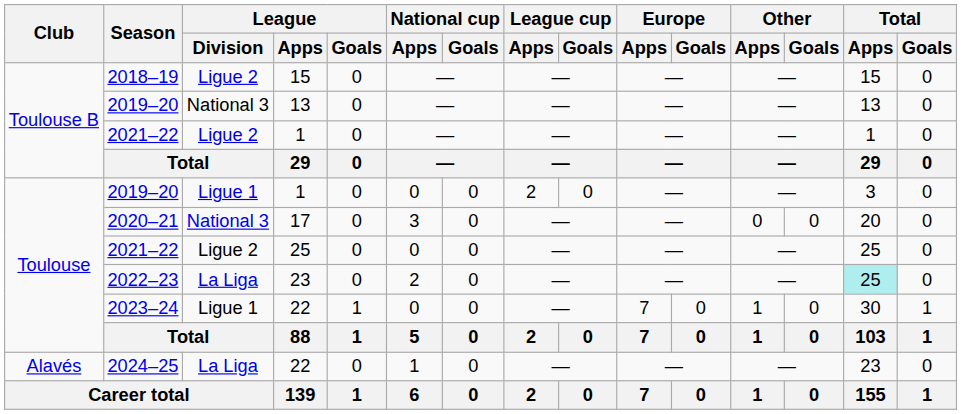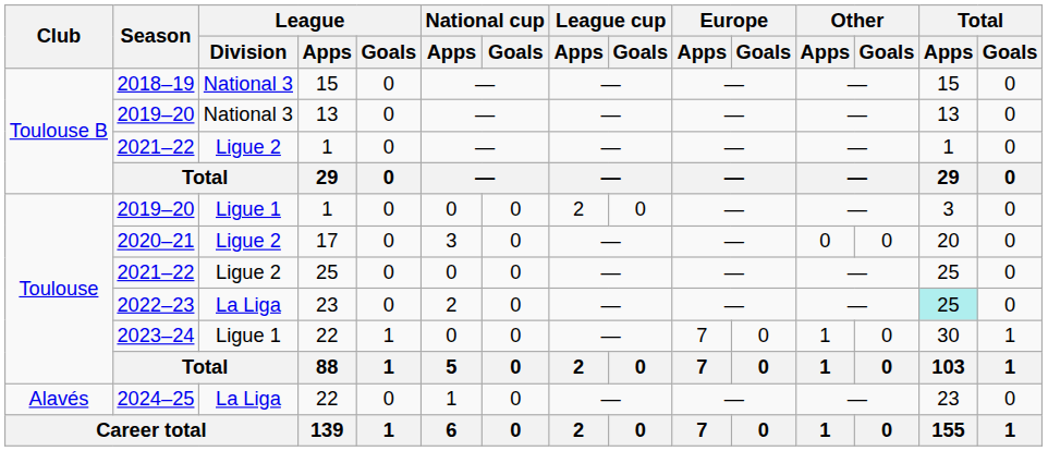2018–19 | League / Division: Ligue 2 -> National 3
2020–21 | League / Division: National 3 -> Ligue 2
